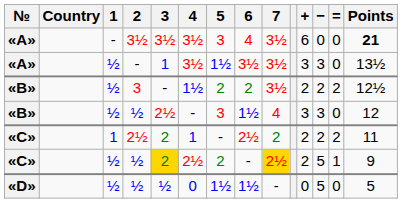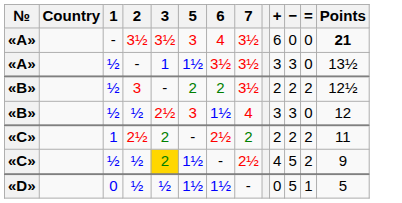- column: 4 | 3½ | 3½ | 1½ | - | 1 | 2½ | 0
«C» / ½ | 5: 2 -> 1½
«C» / ½ | 7: gold background -> no background
«C» / ½ | +: 2 -> 4
«C» / ½ | =: 1 -> 2
«D» / ½ | 1: ½ -> 0
«D» / ½ | =: 0 -> 1
